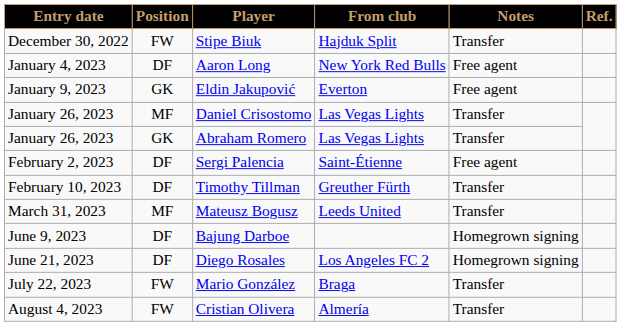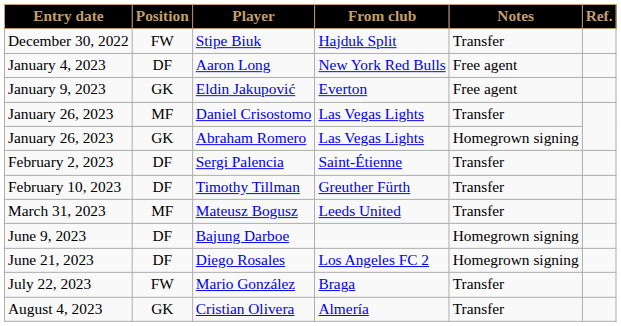Abraham Romero | Notes: Transfer -> Homegrown signing
Sergi Palencia | Notes: Free agent -> Transfer
Cristian Olivera | Position: FW -> GK
